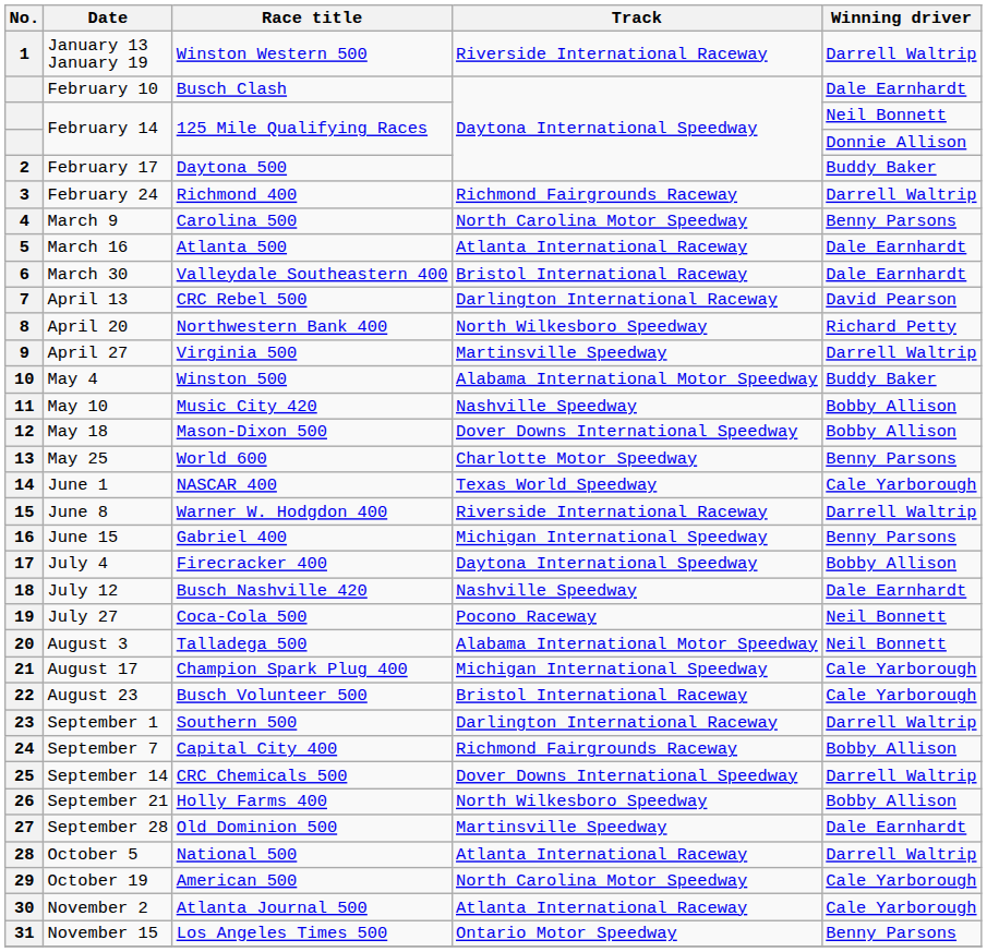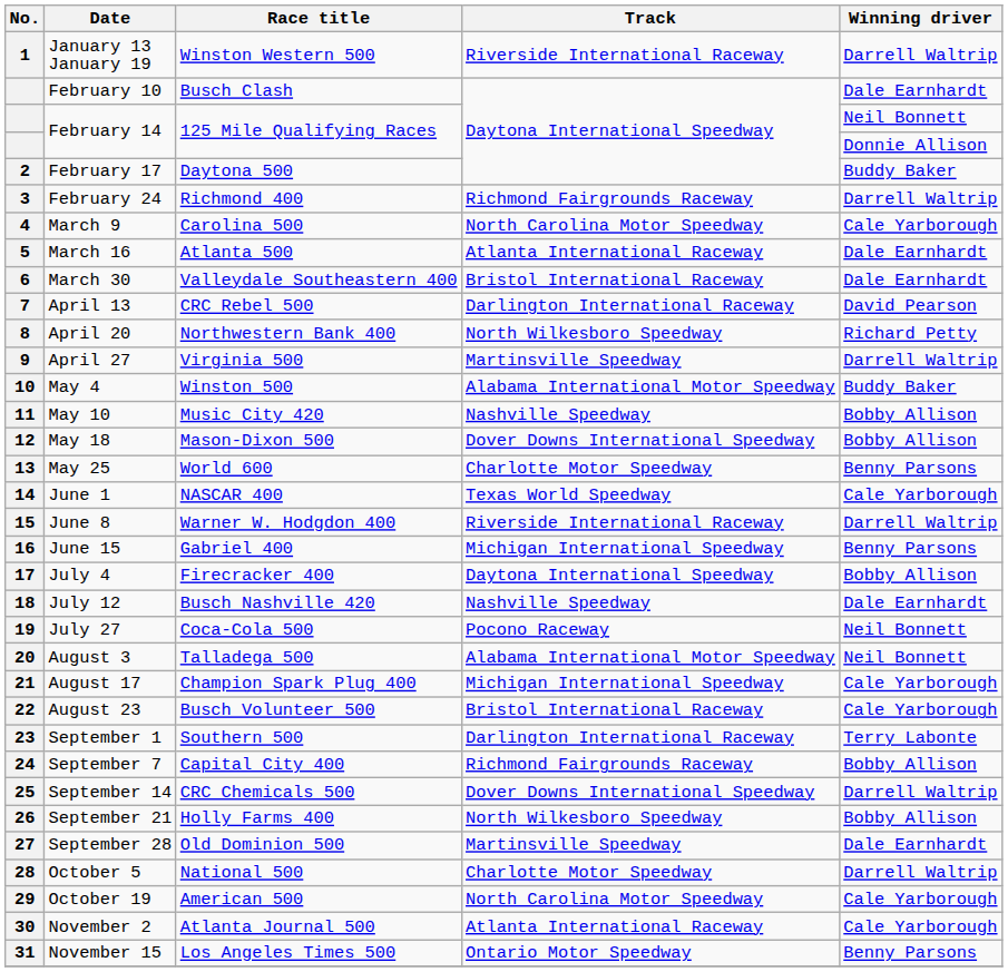March 9 | Winning driver: Benny Parsons -> Cale Yarborough
September 1 | Winning driver: Darrell Waltrip -> Terry Labonte
October 5 | Track: Atlanta International Raceway -> Charlotte Motor Speedway
